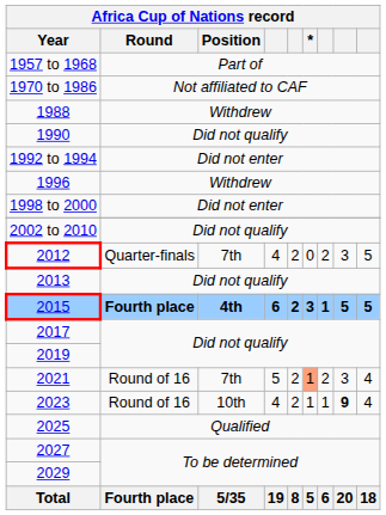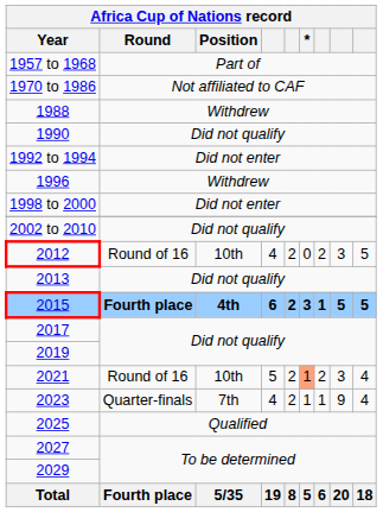2012 | Round: Quarter-finals -> Round of 16
2012 | Position: 7th -> 10th
2021 | Position: 7th -> 10th
2023 | Round: Round of 16 -> Quarter-finals
2023 | Position: 10th -> 7th
2023 | column 8: bold -> normal
